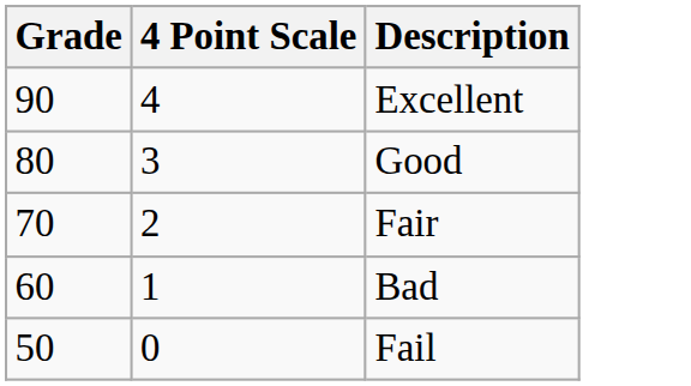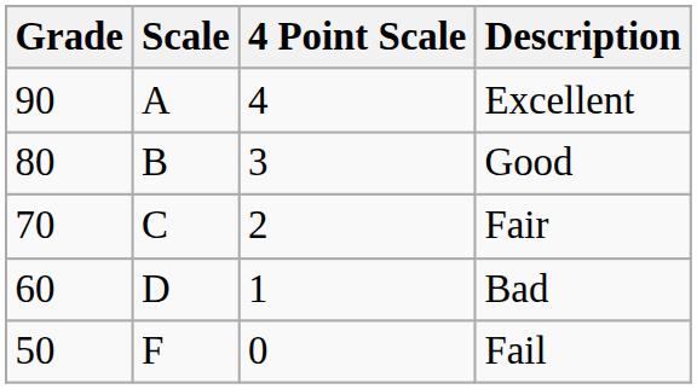+ column: Scale | A | B | C | D | F
